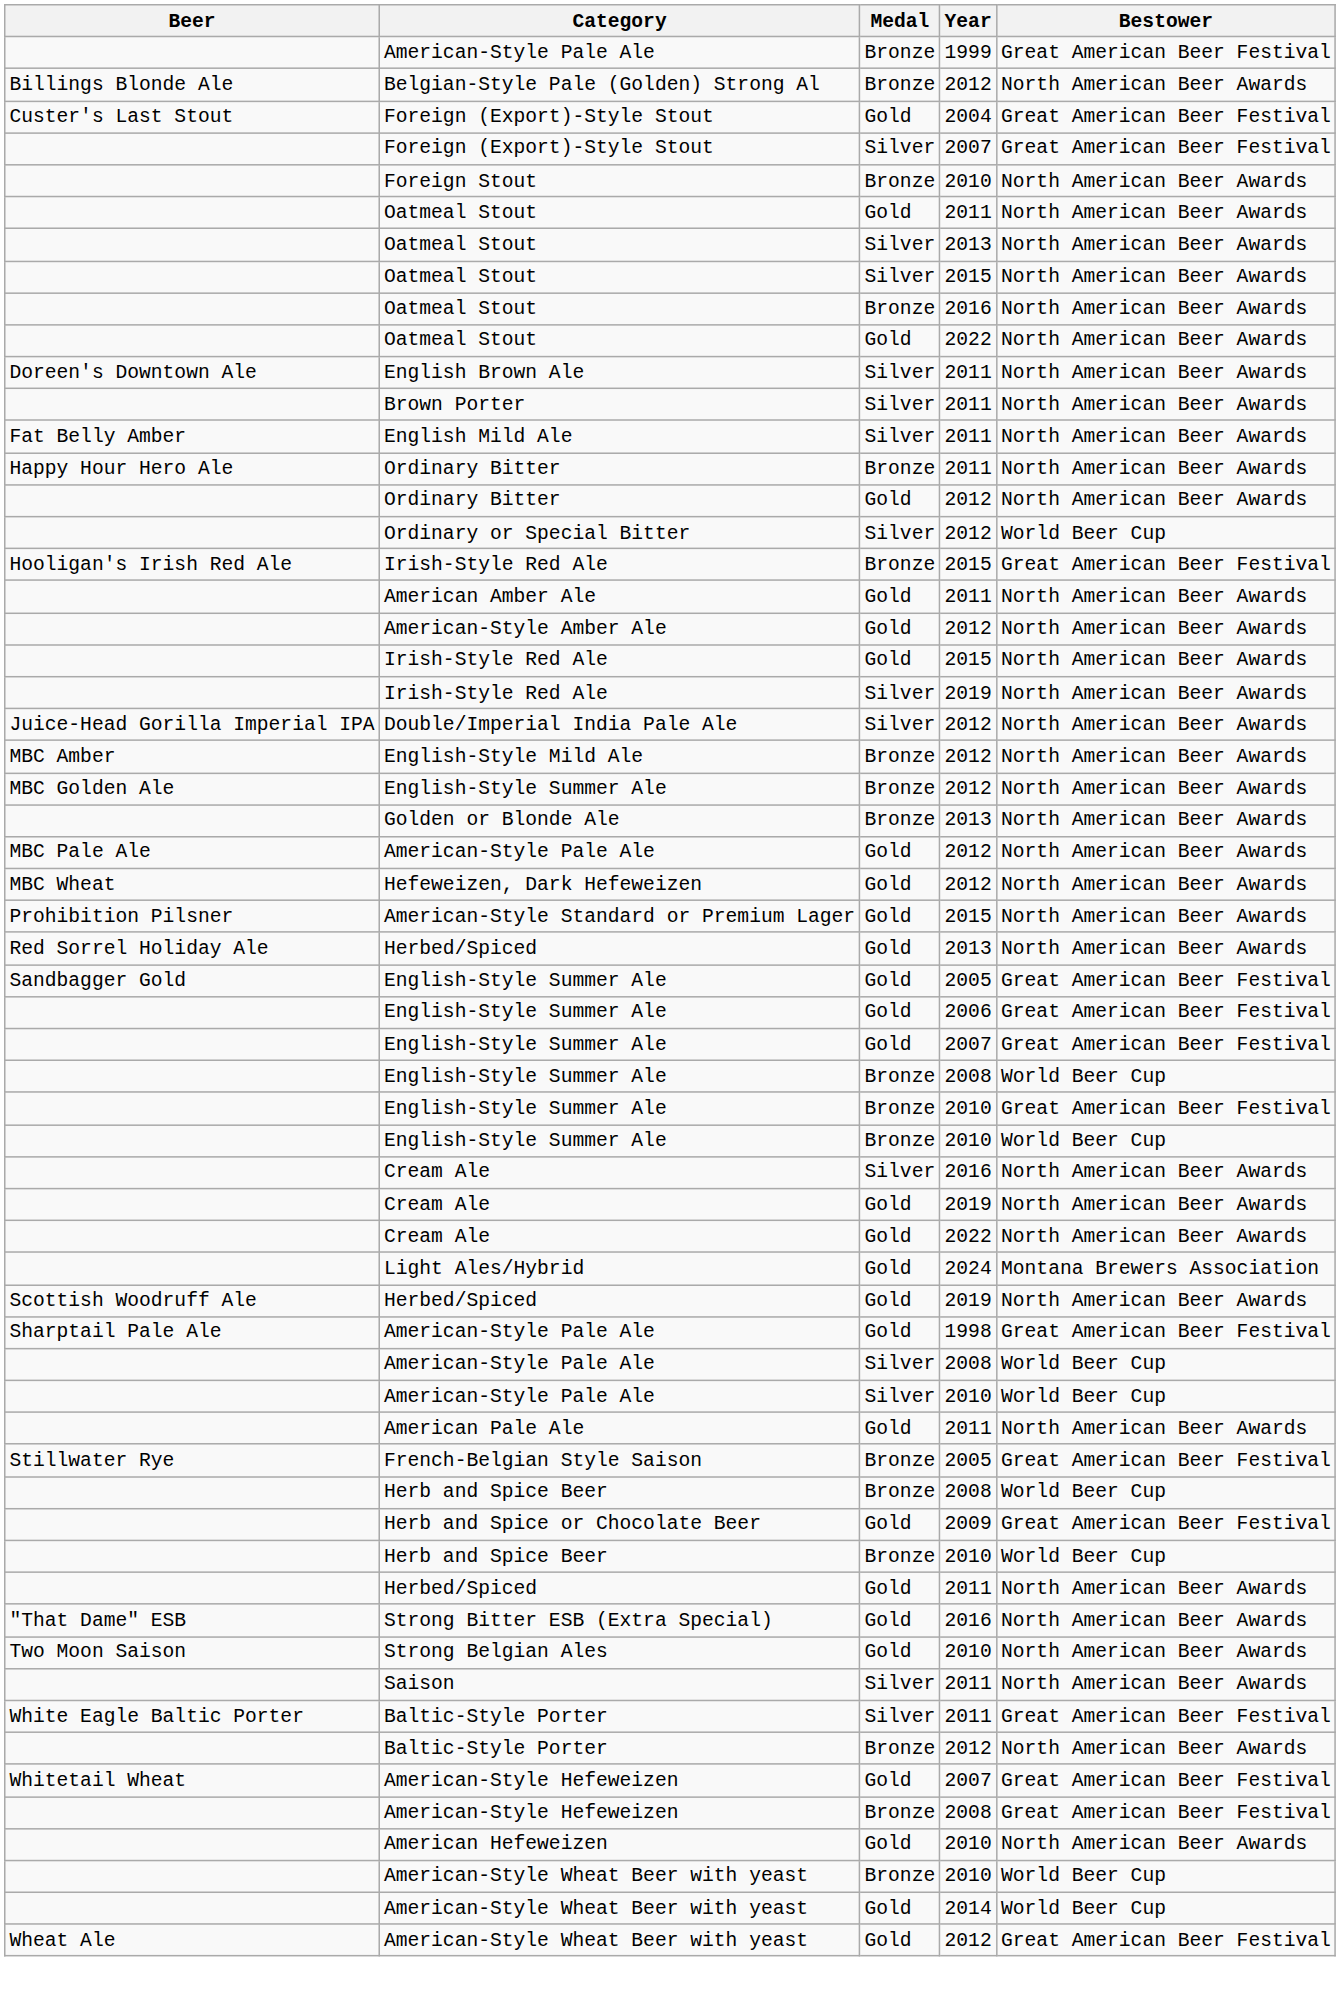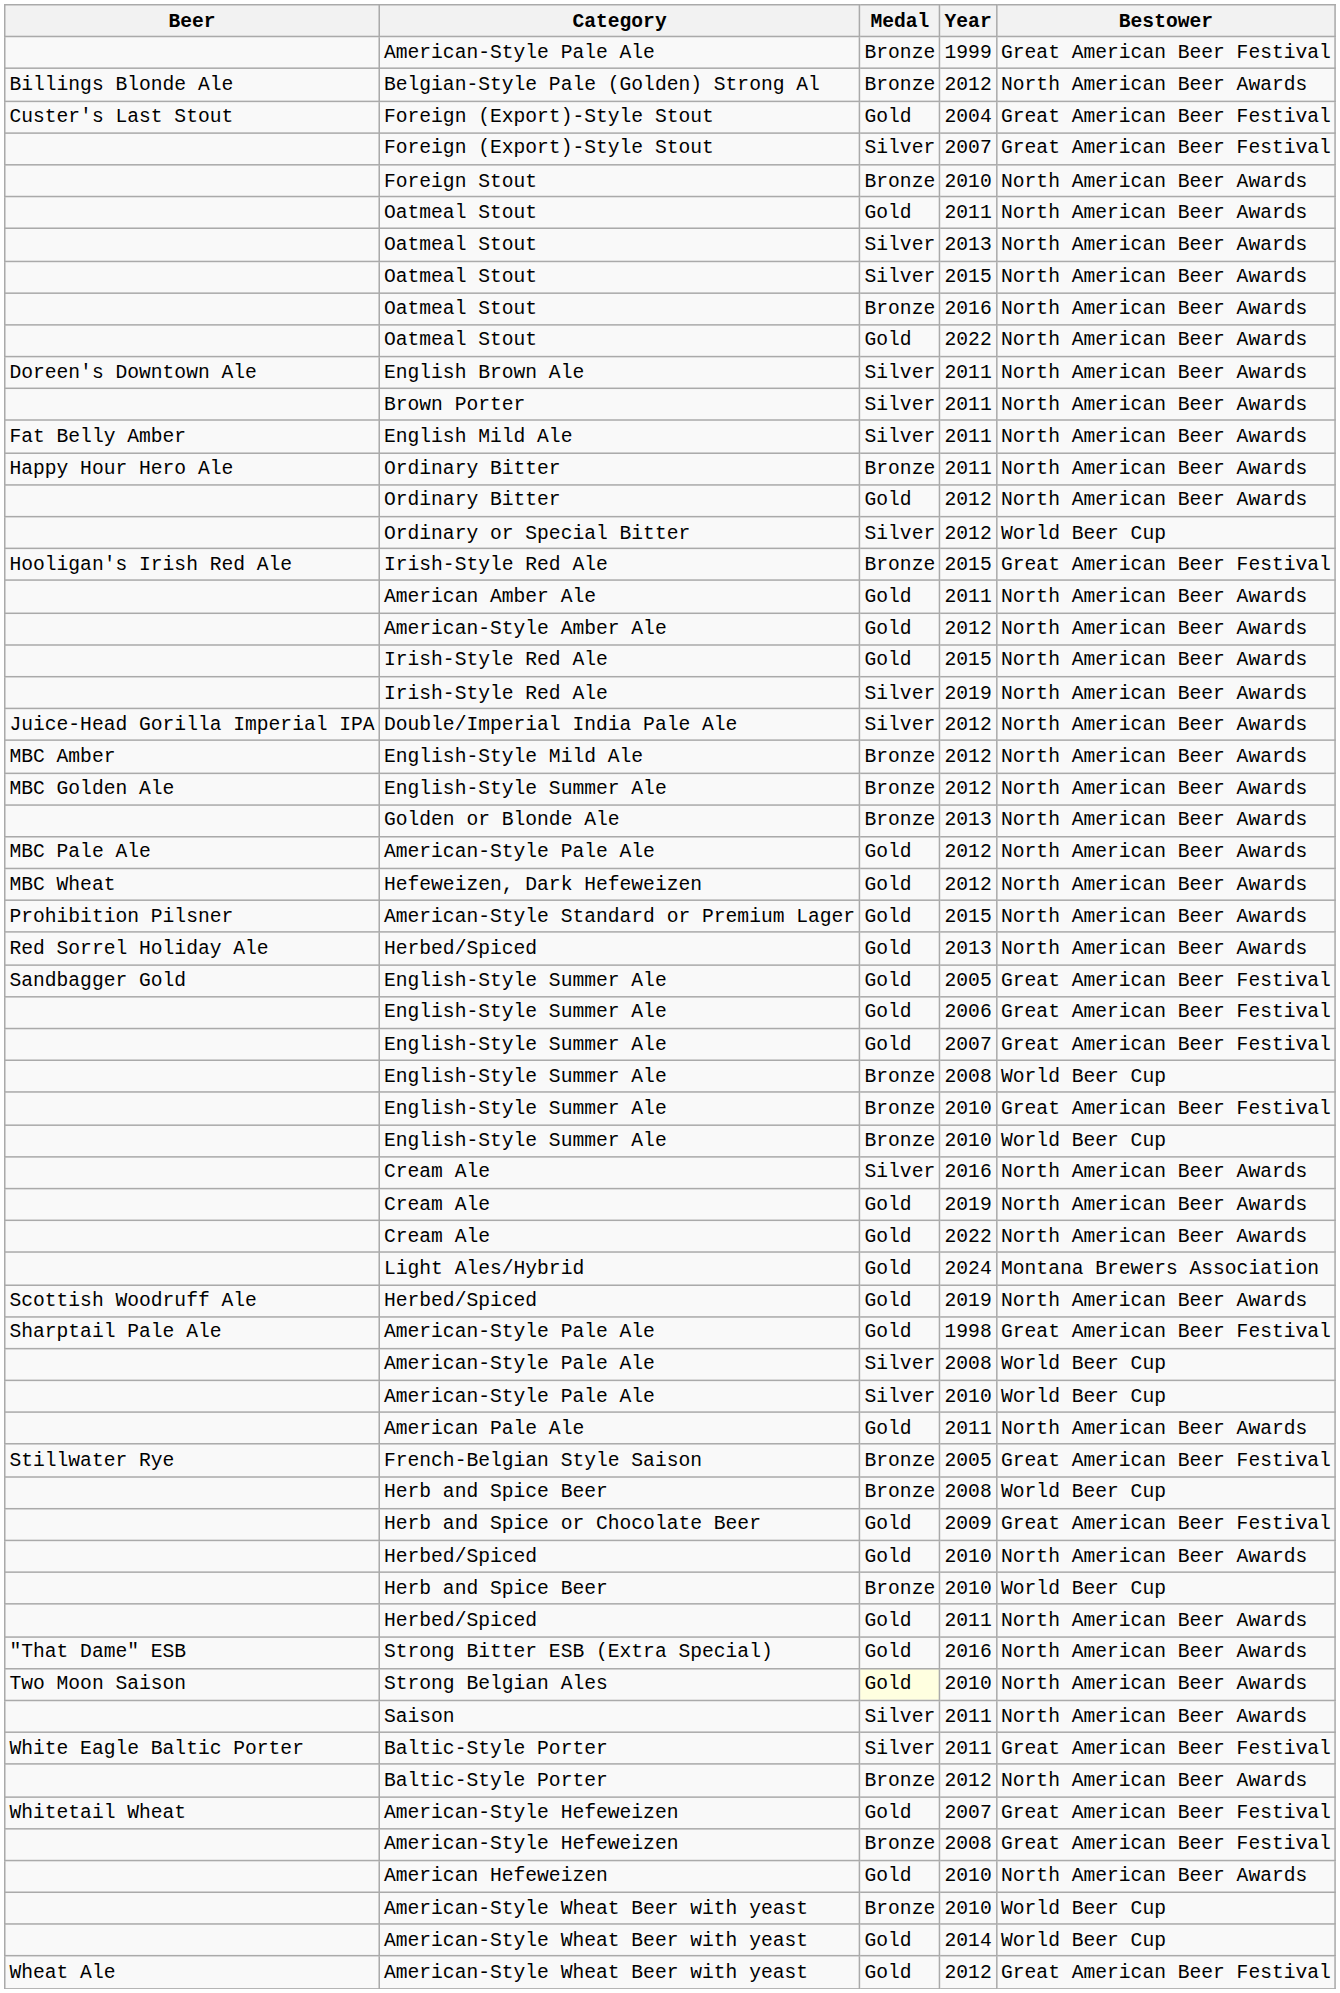+ row: Herbed/Spiced | Gold | 2010 | North American Beer Awards
Strong Belgian Ales | Medal: no background -> lightyellow background
